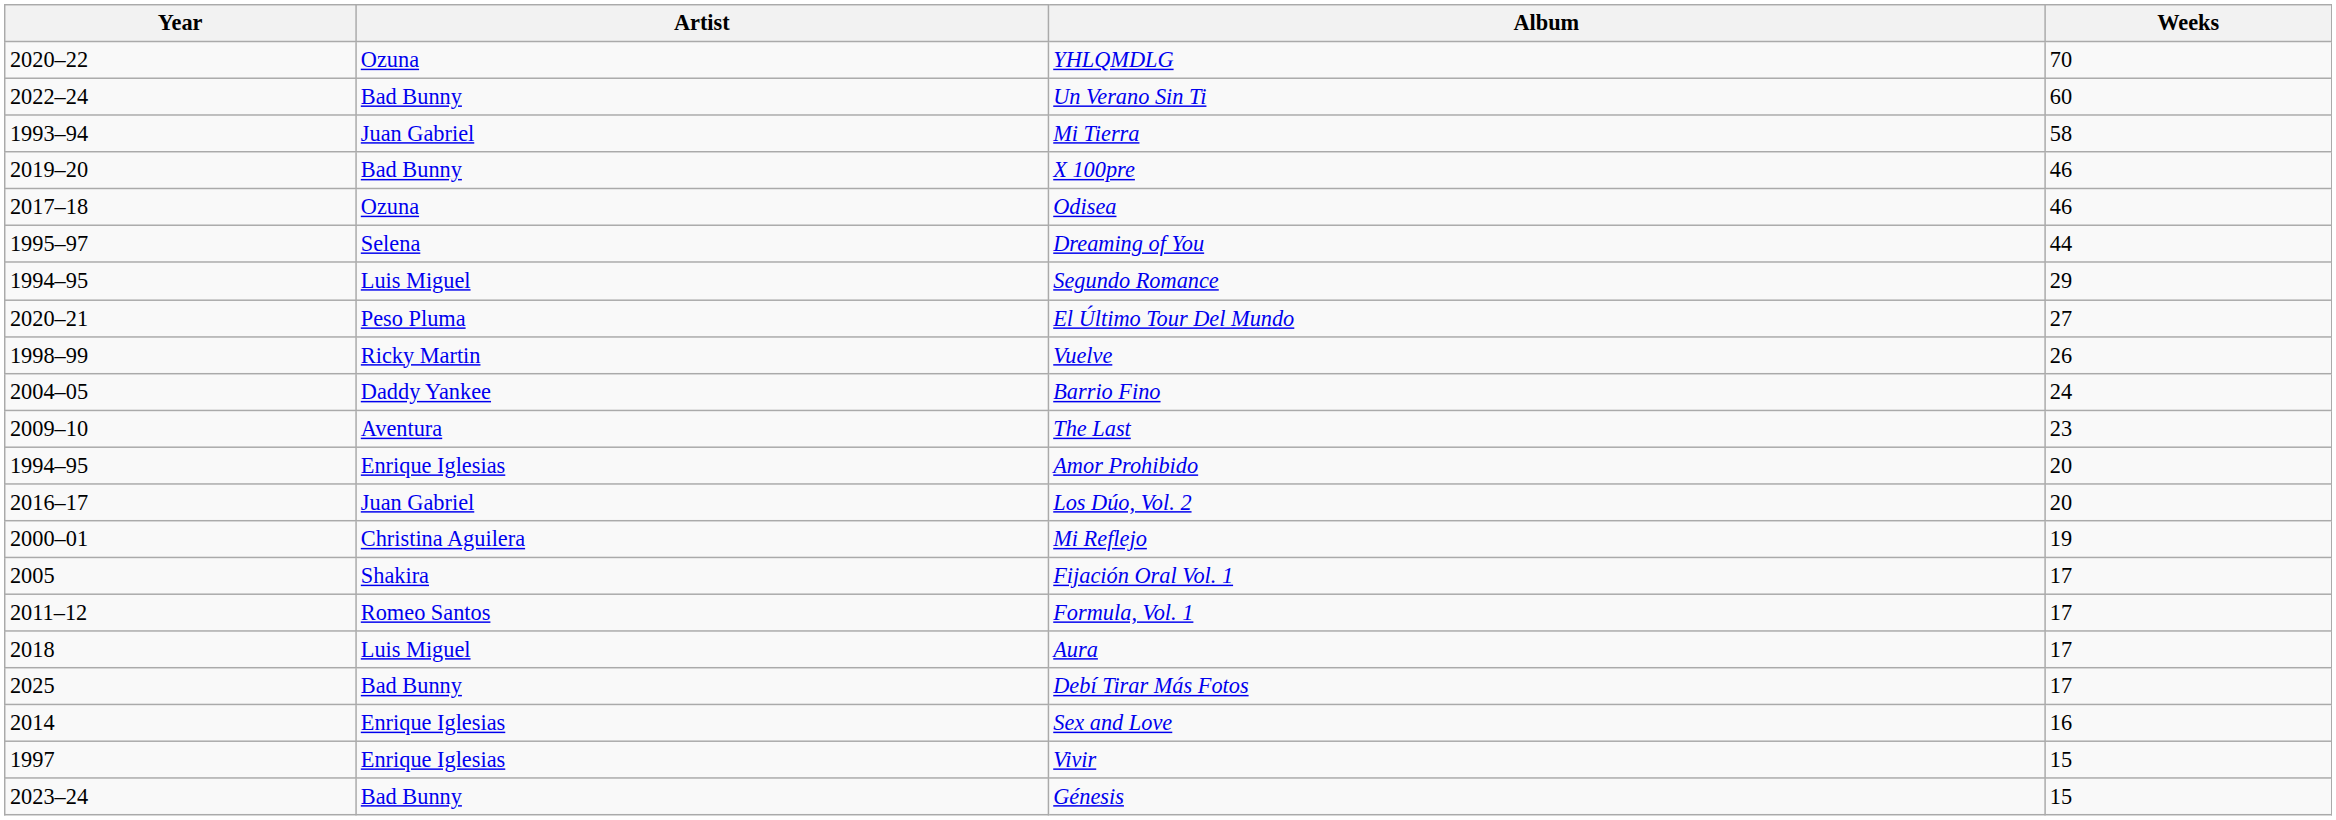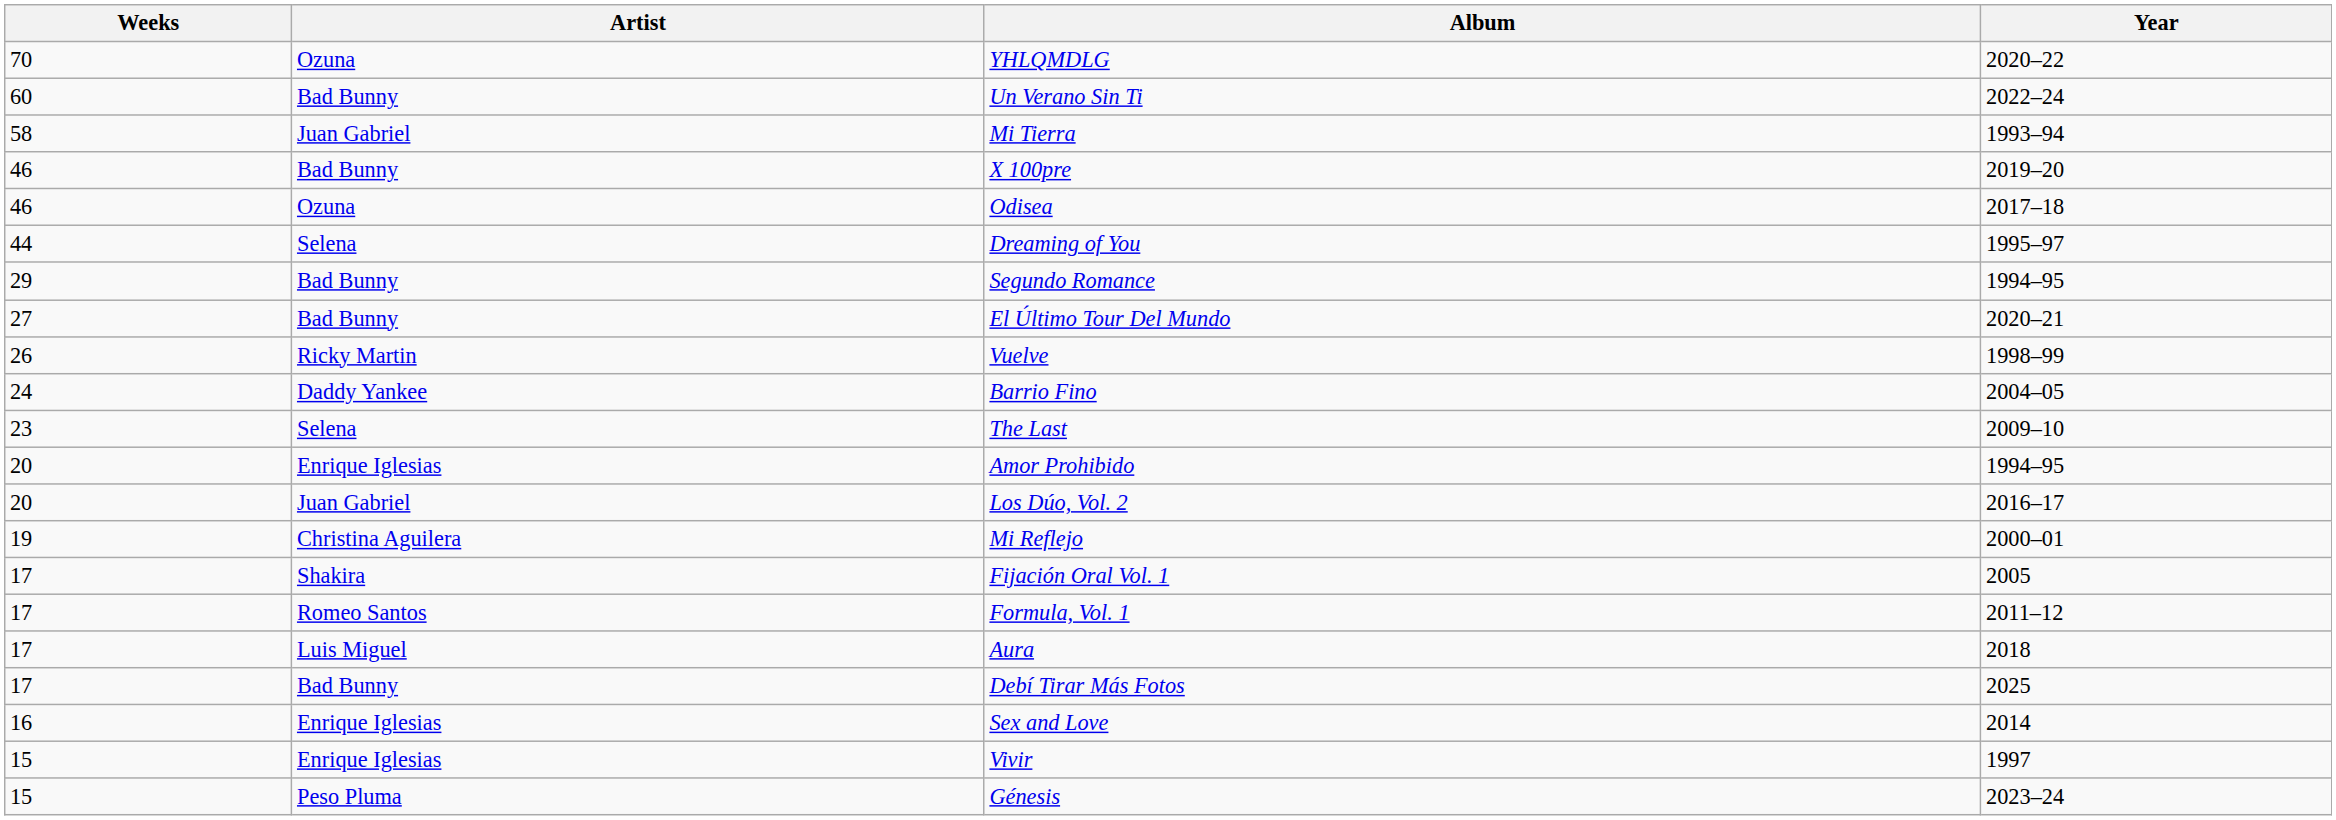columns swapped: Weeks <-> Year
Segundo Romance | Artist: Luis Miguel -> Bad Bunny
El Último Tour Del Mundo | Artist: Peso Pluma -> Bad Bunny
The Last | Artist: Aventura -> Selena
Génesis | Artist: Bad Bunny -> Peso Pluma
